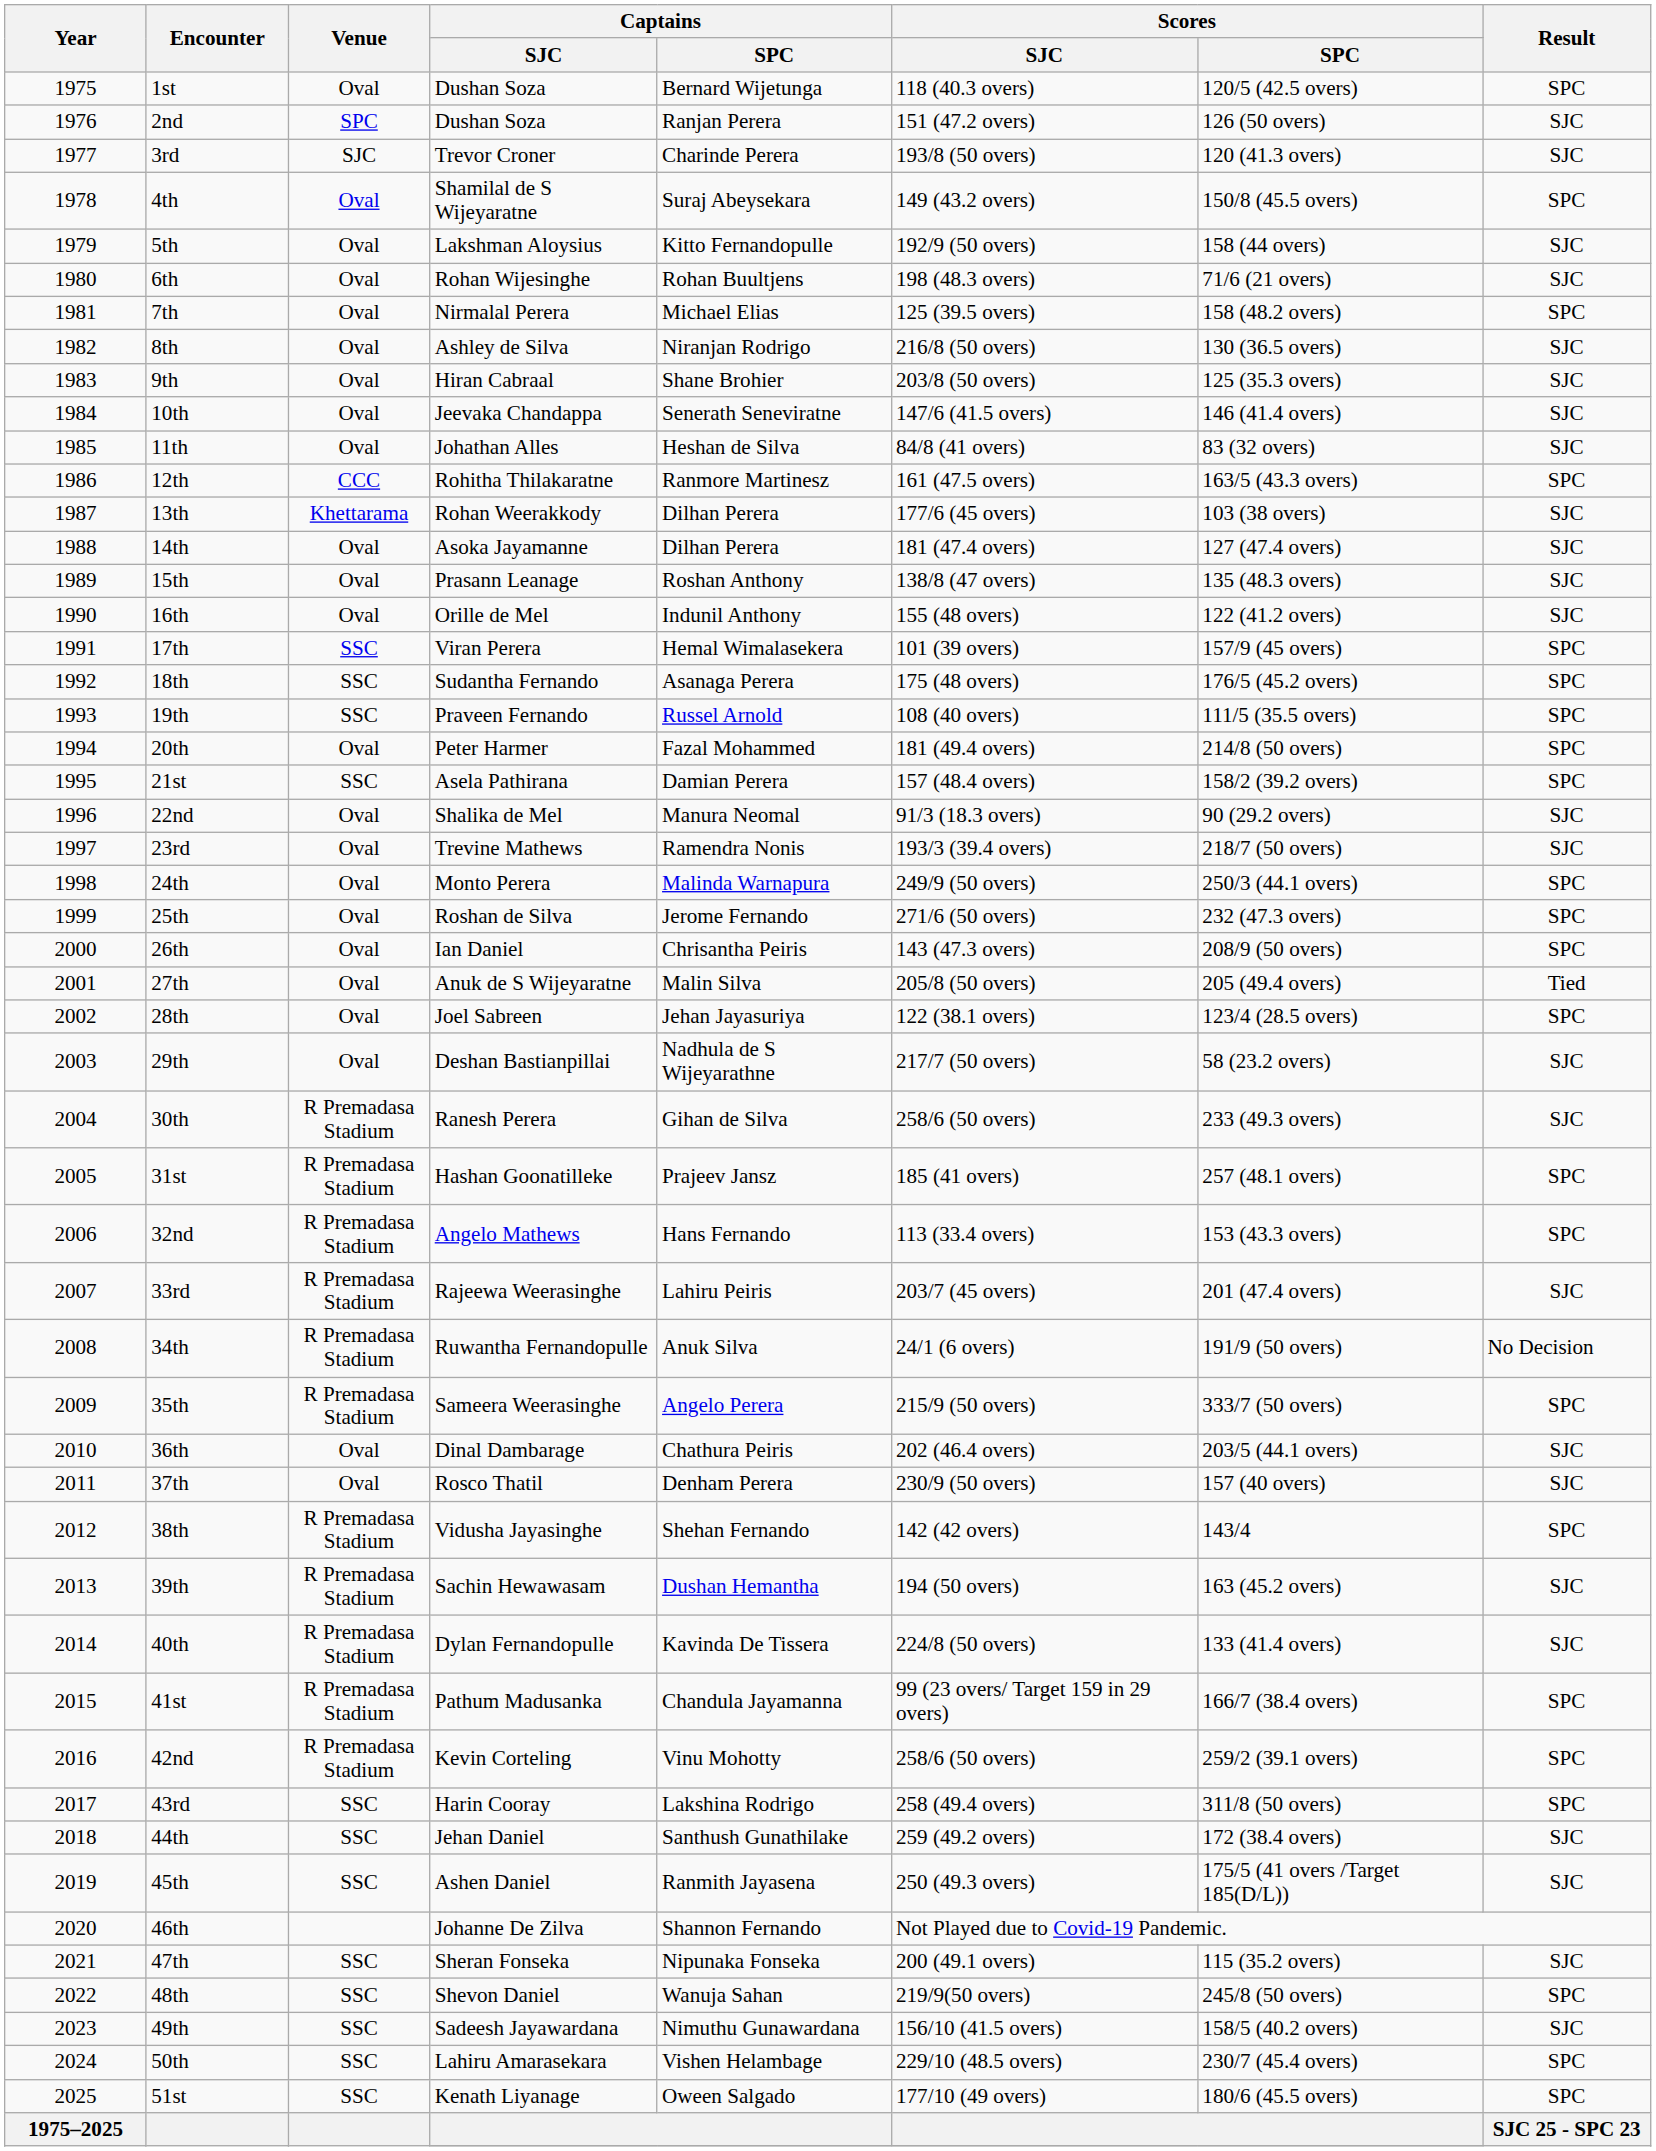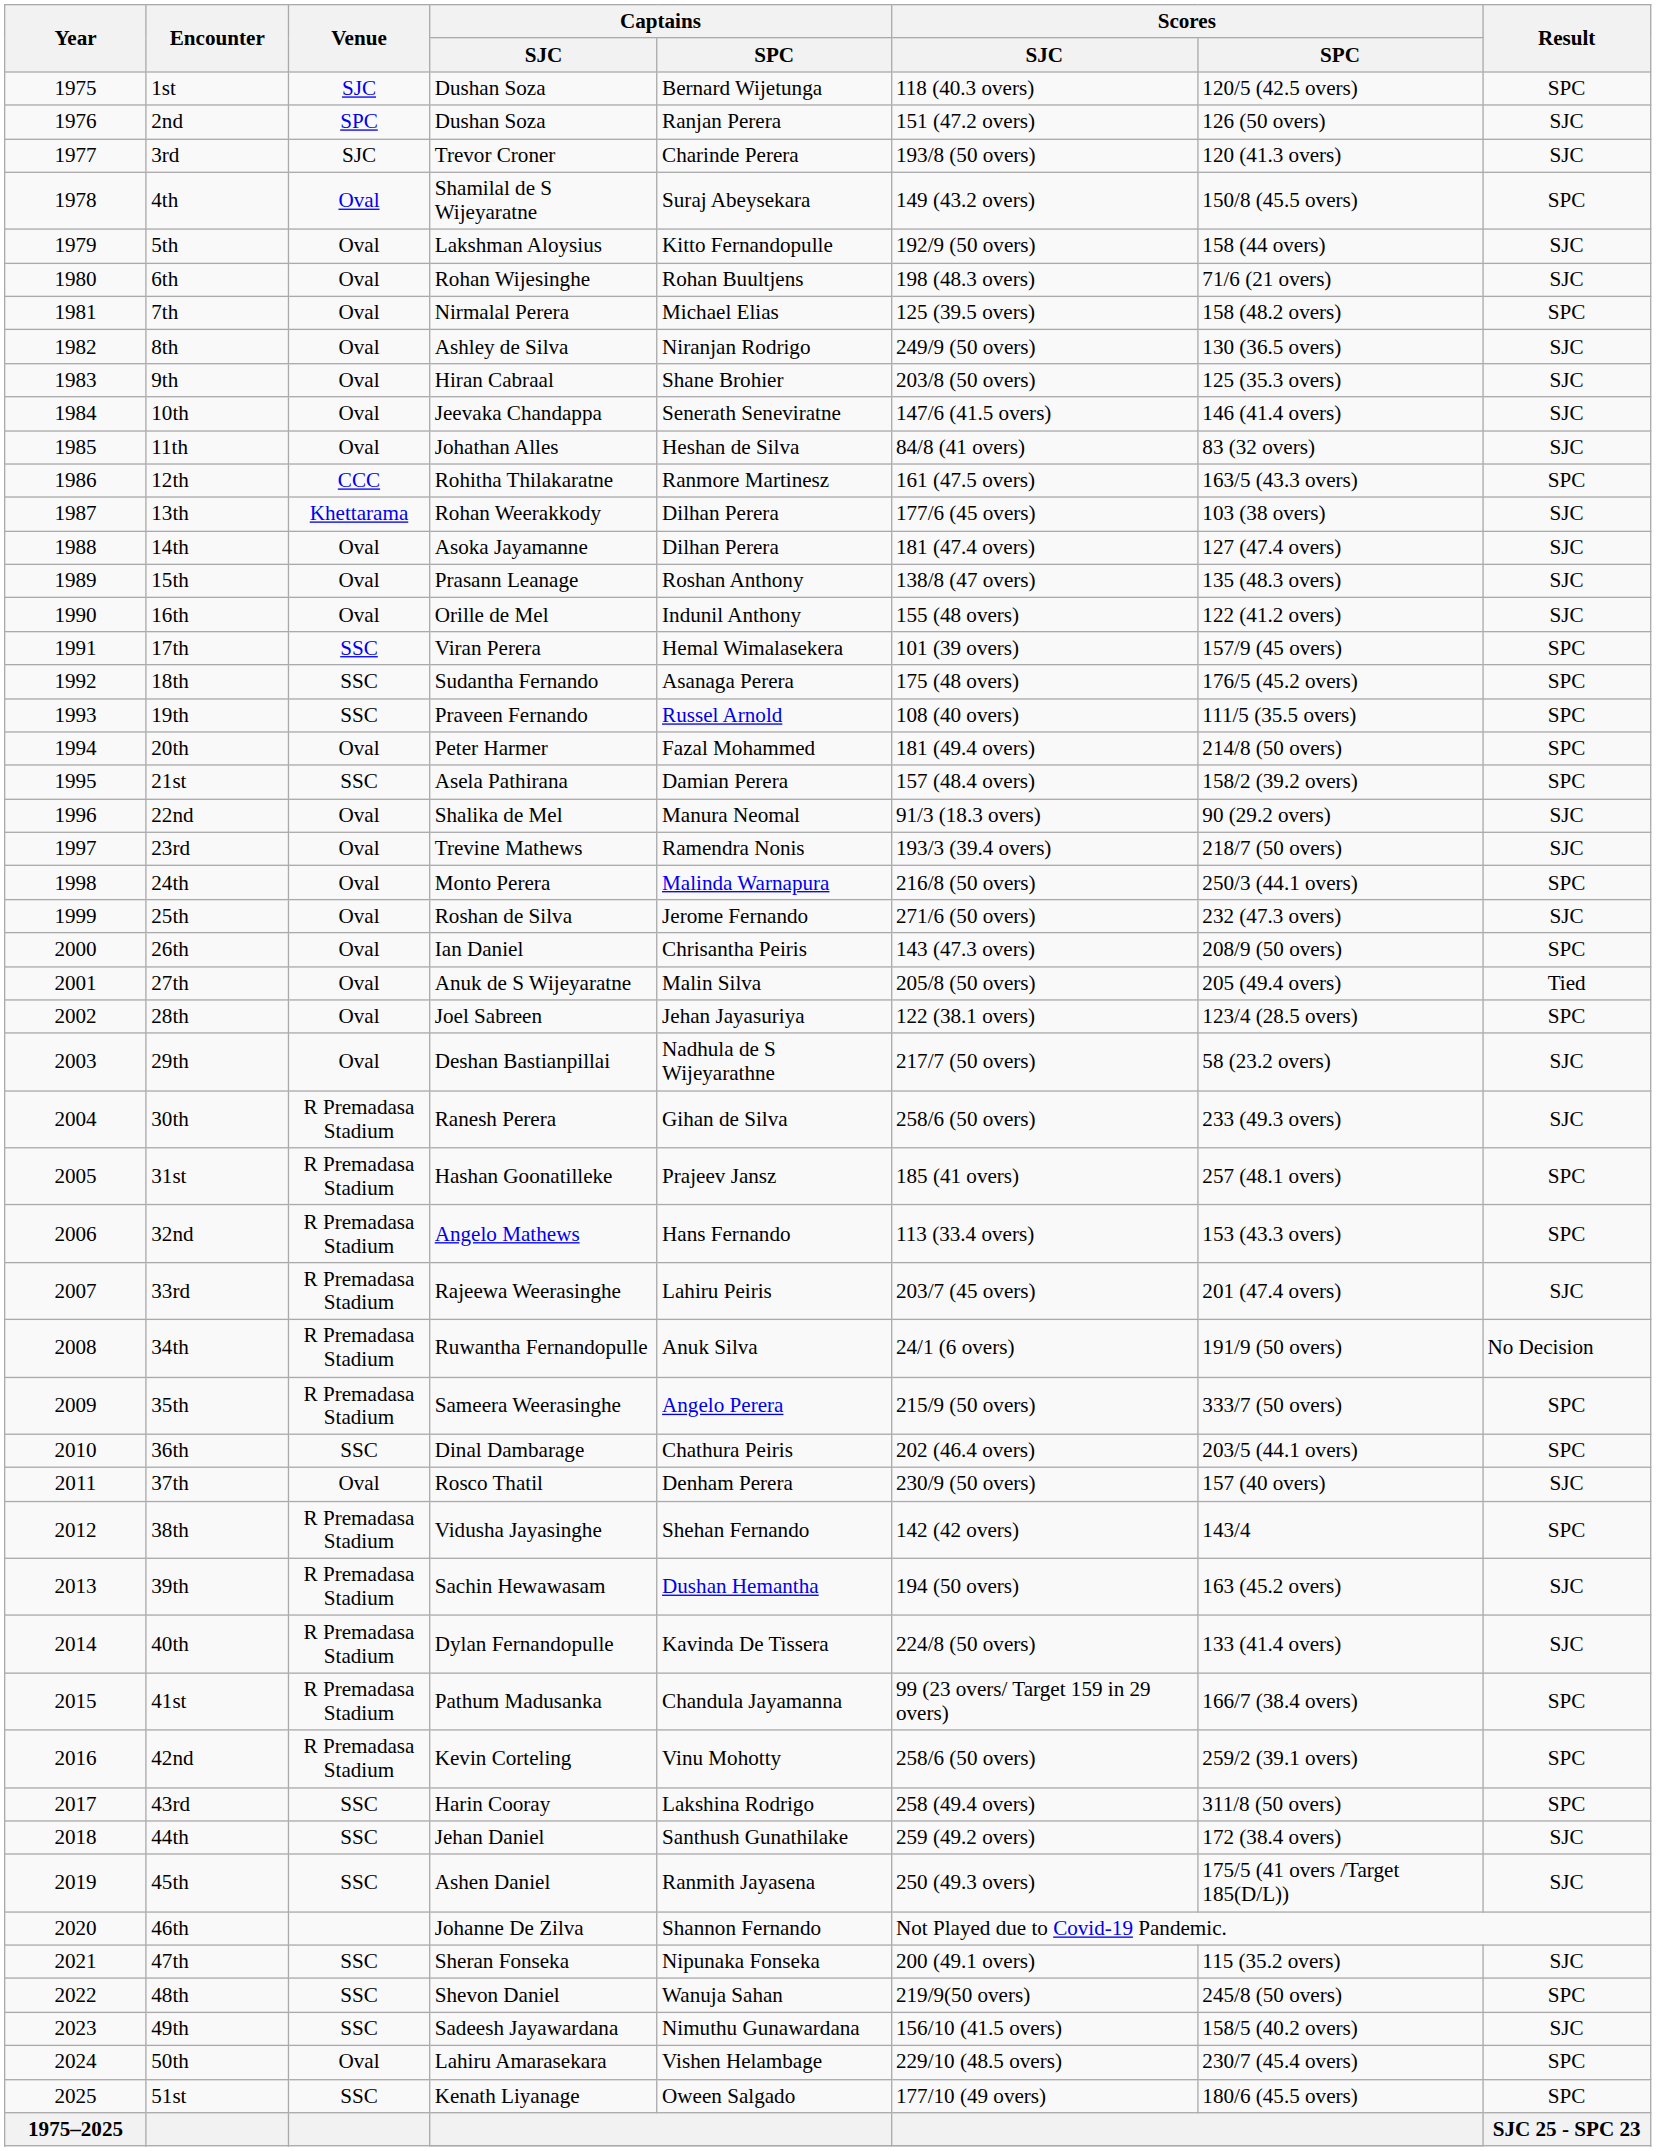1st | Venue: Oval -> SJC
8th | Scores / SJC: 216/8 (50 overs) -> 249/9 (50 overs)
24th | Scores / SJC: 249/9 (50 overs) -> 216/8 (50 overs)
25th | Result: SPC -> SJC
36th | Venue: Oval -> SSC
36th | Result: SJC -> SPC
50th | Venue: SSC -> Oval
